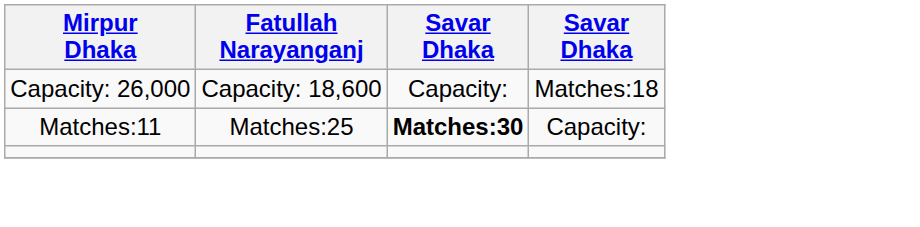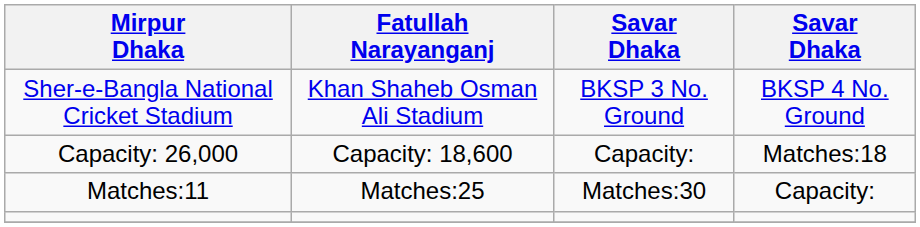+ row: Sher-e-Bangla National Cricket Stadium | Khan Shaheb Osman Ali Stadium | BKSP 3 No. Ground | BKSP 4 No. Ground
Matches:11 | column 3: bold -> normal
